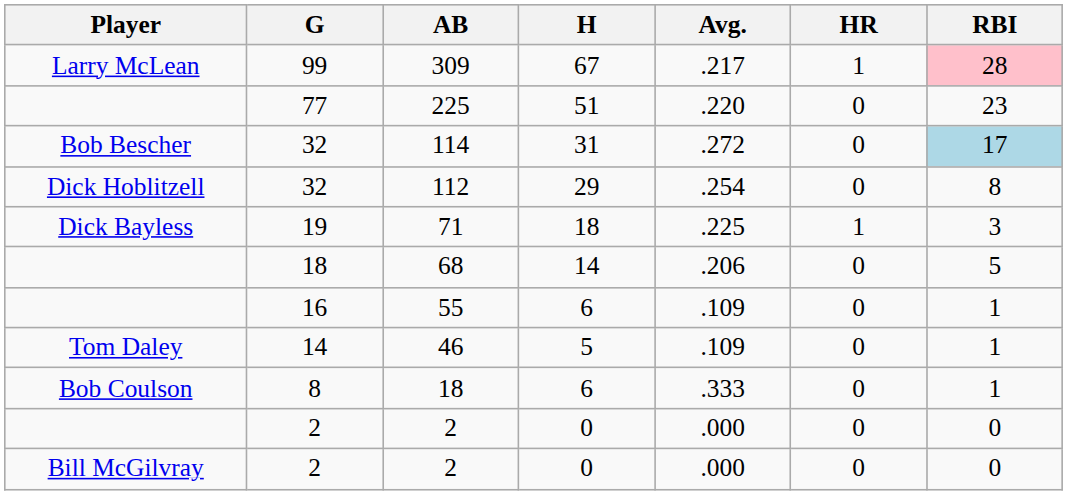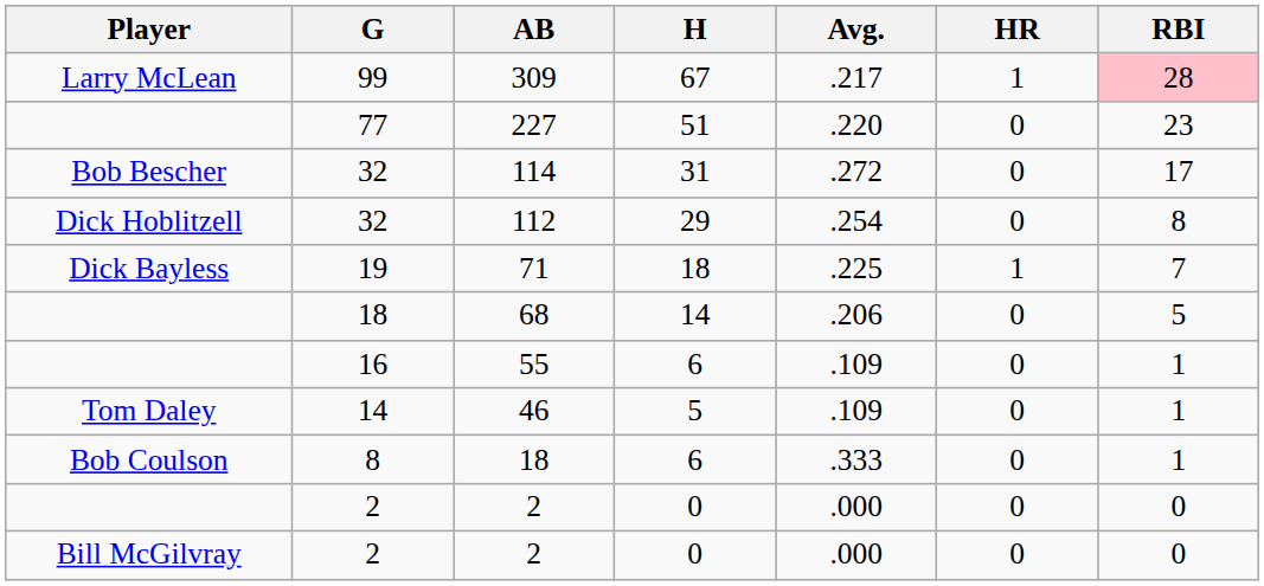77 | AB: 225 -> 227
Bob Bescher / 32 | RBI: lightblue background -> no background
19 | RBI: 3 -> 7
